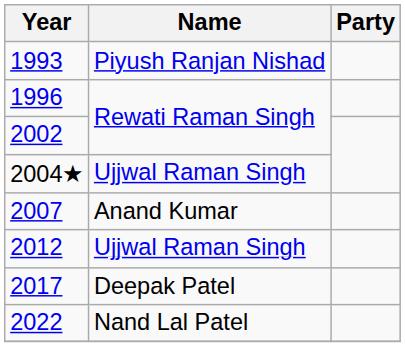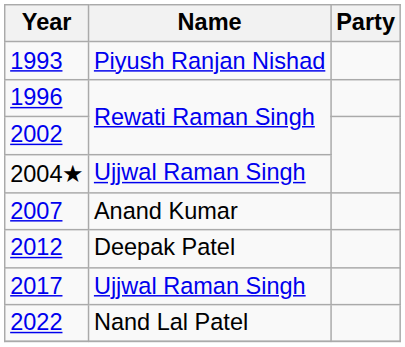2012 | Name: Ujjwal Raman Singh -> Deepak Patel
2017 | Name: Deepak Patel -> Ujjwal Raman Singh
